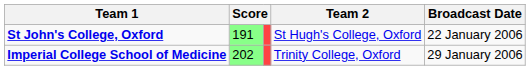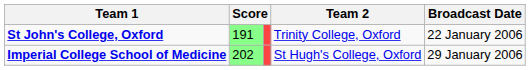St John's College, Oxford | Team 2: St Hugh's College, Oxford -> Trinity College, Oxford
Imperial College School of Medicine | Team 2: Trinity College, Oxford -> St Hugh's College, Oxford
